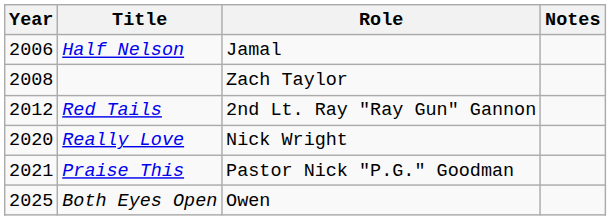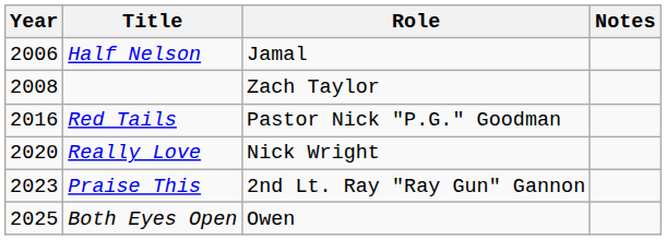Red Tails | Year: 2012 -> 2016
Red Tails | Role: 2nd Lt. Ray "Ray Gun" Gannon -> Pastor Nick "P.G." Goodman
Praise This | Year: 2021 -> 2023
Praise This | Role: Pastor Nick "P.G." Goodman -> 2nd Lt. Ray "Ray Gun" Gannon
